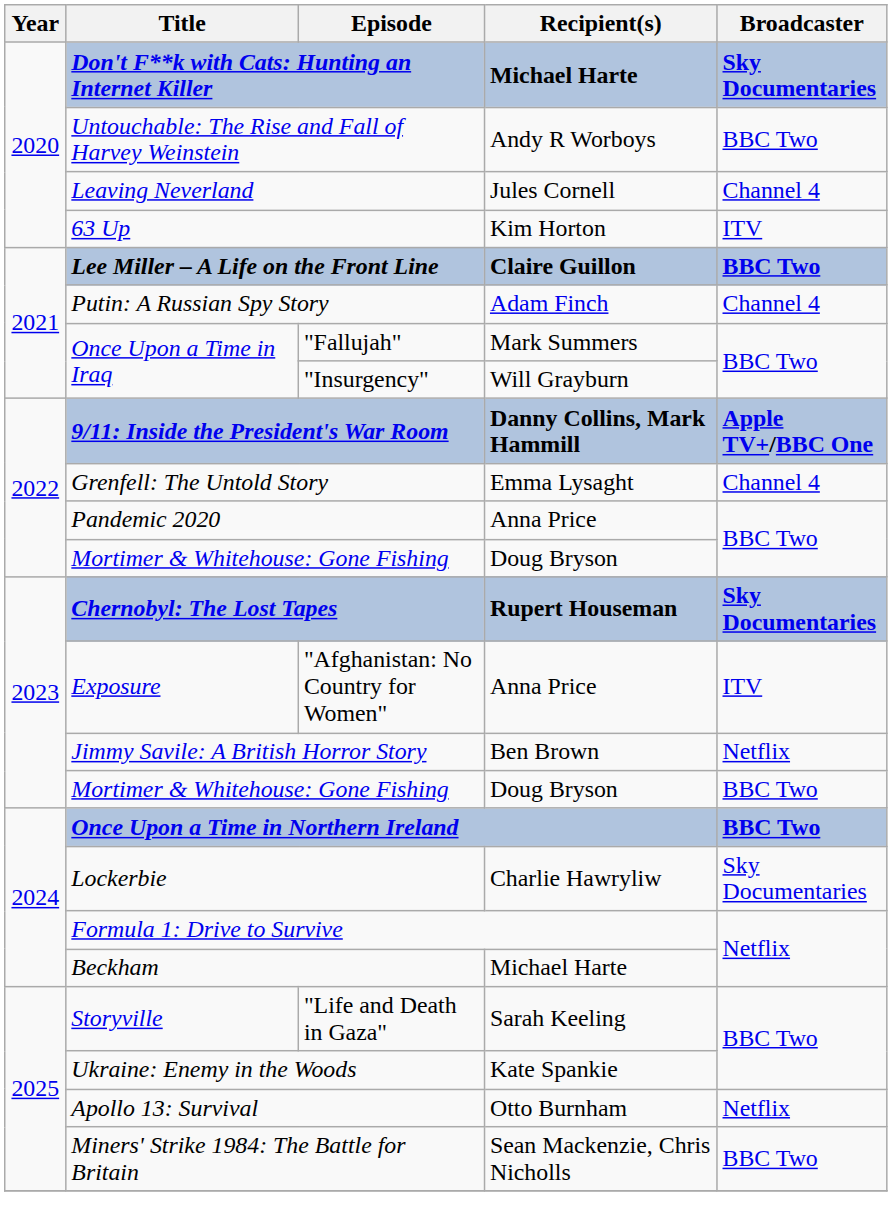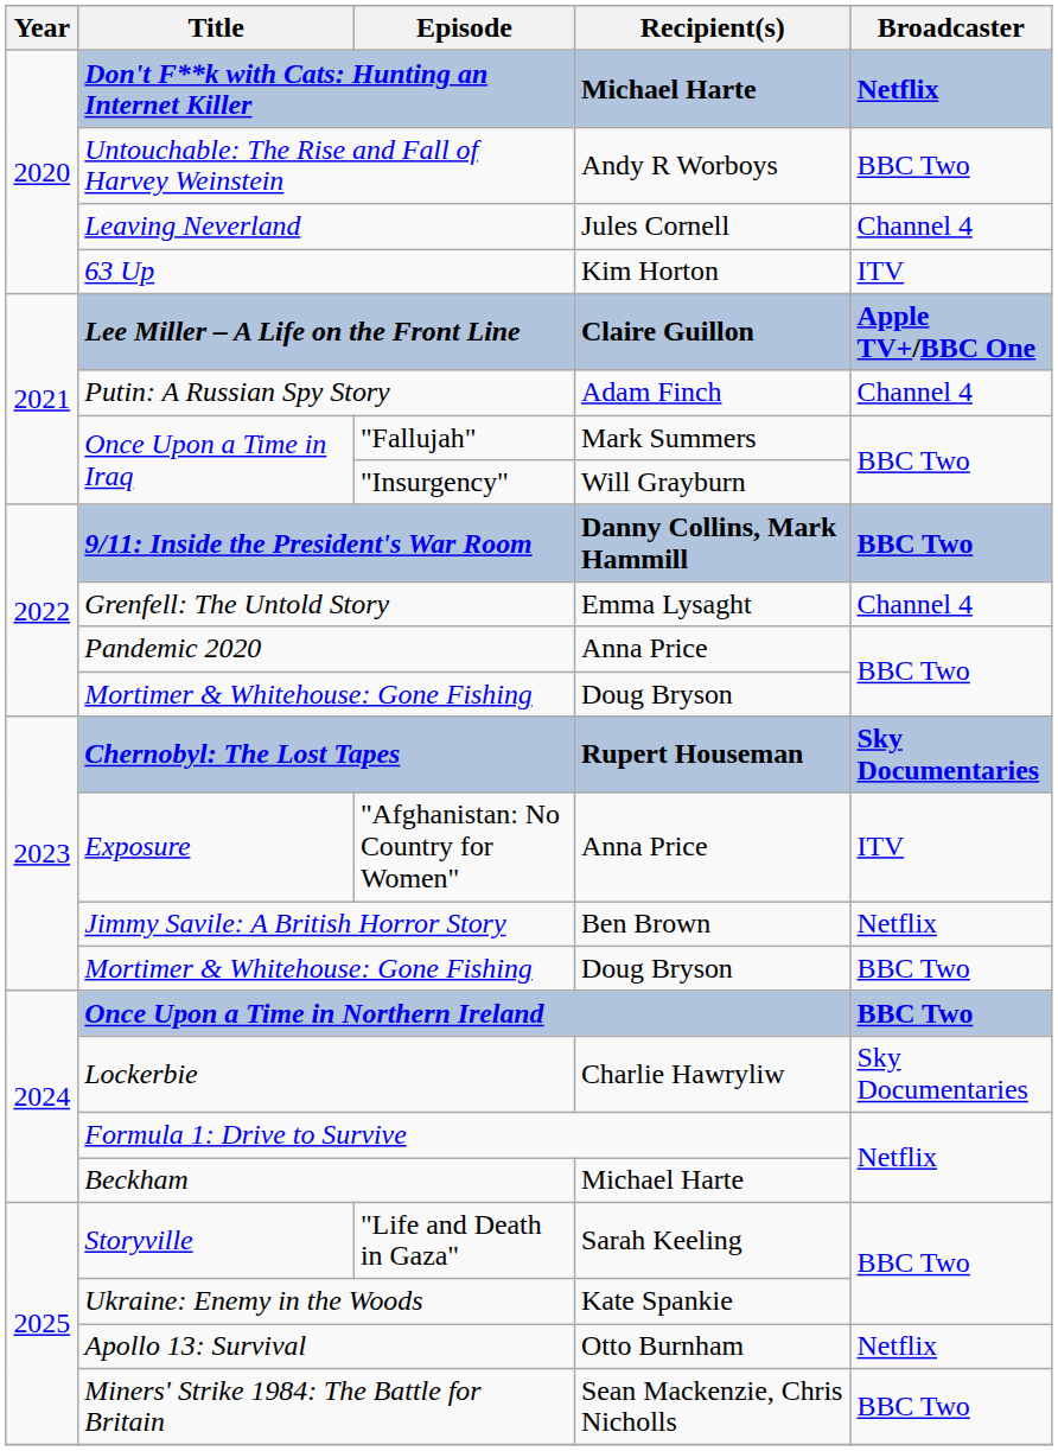Don't F**k with Cats: Hunting an Internet Killer | Broadcaster: Sky Documentaries -> Netflix
Lee Miller – A Life on the Front Line | Broadcaster: BBC Two -> Apple TV+/BBC One
9/11: Inside the President's War Room | Broadcaster: Apple TV+/BBC One -> BBC Two
